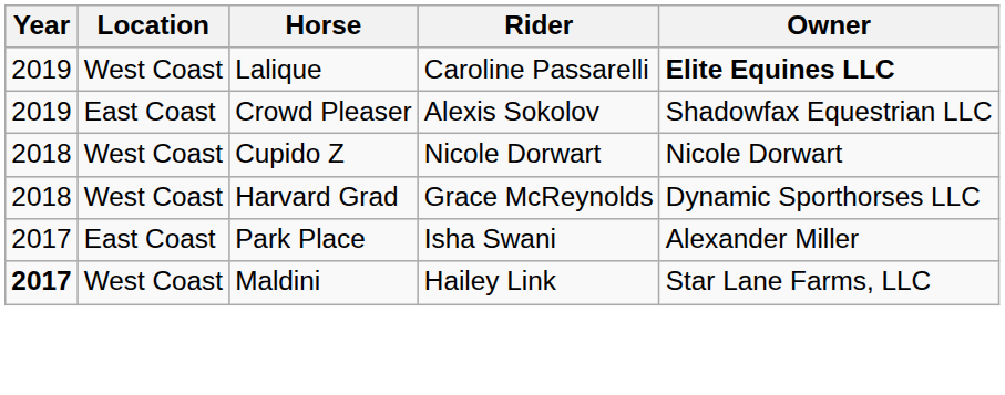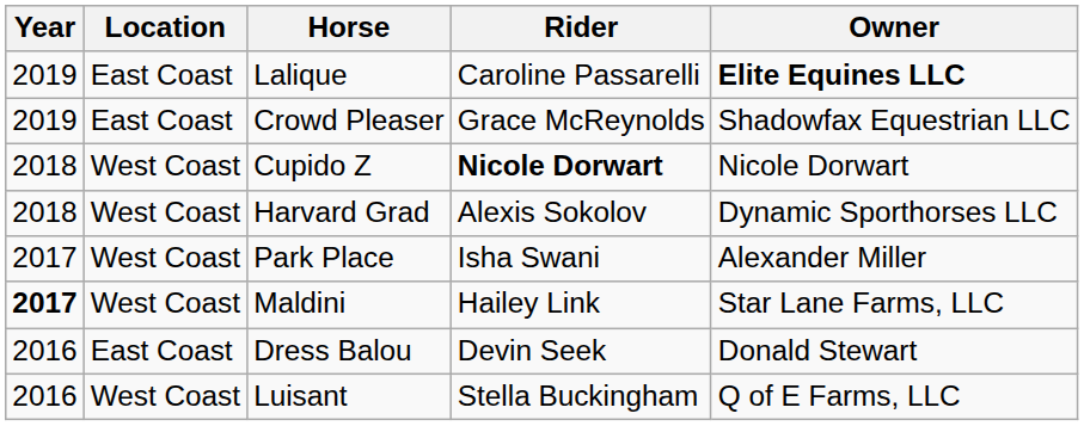Lalique | Location: West Coast -> East Coast
Crowd Pleaser | Rider: Alexis Sokolov -> Grace McReynolds
Cupido Z | Rider: normal -> bold
Harvard Grad | Rider: Grace McReynolds -> Alexis Sokolov
Park Place | Location: East Coast -> West Coast
+ row: 2016 | East Coast | Dress Balou | Devin Seek | Donald Stewart
+ row: 2016 | West Coast | Luisant | Stella Buckingham | Q of E Farms, LLC
